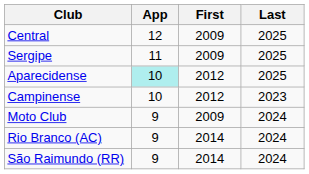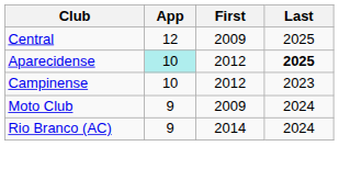- row: Sergipe | 11 | 2009 | 2025
Aparecidense | Last: normal -> bold
- row: São Raimundo (RR) | 9 | 2014 | 2024
